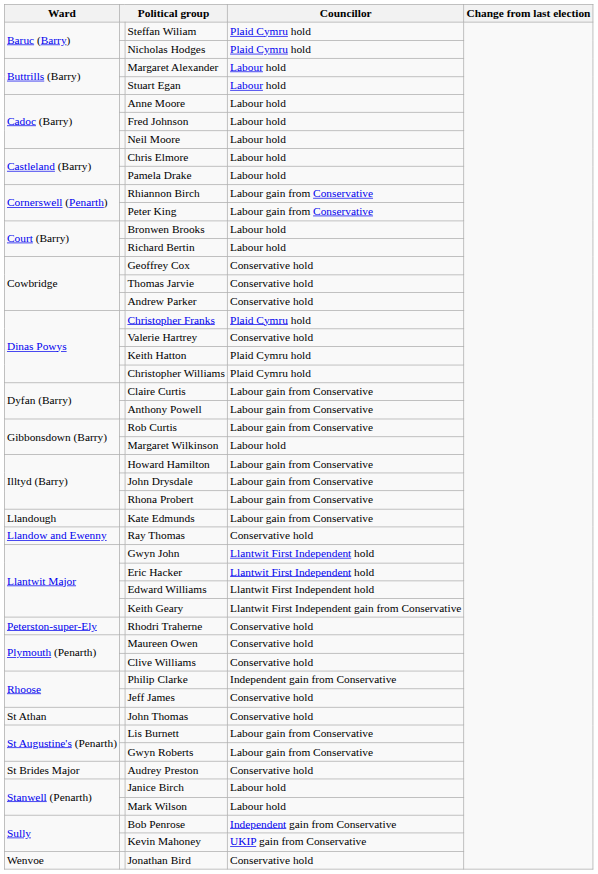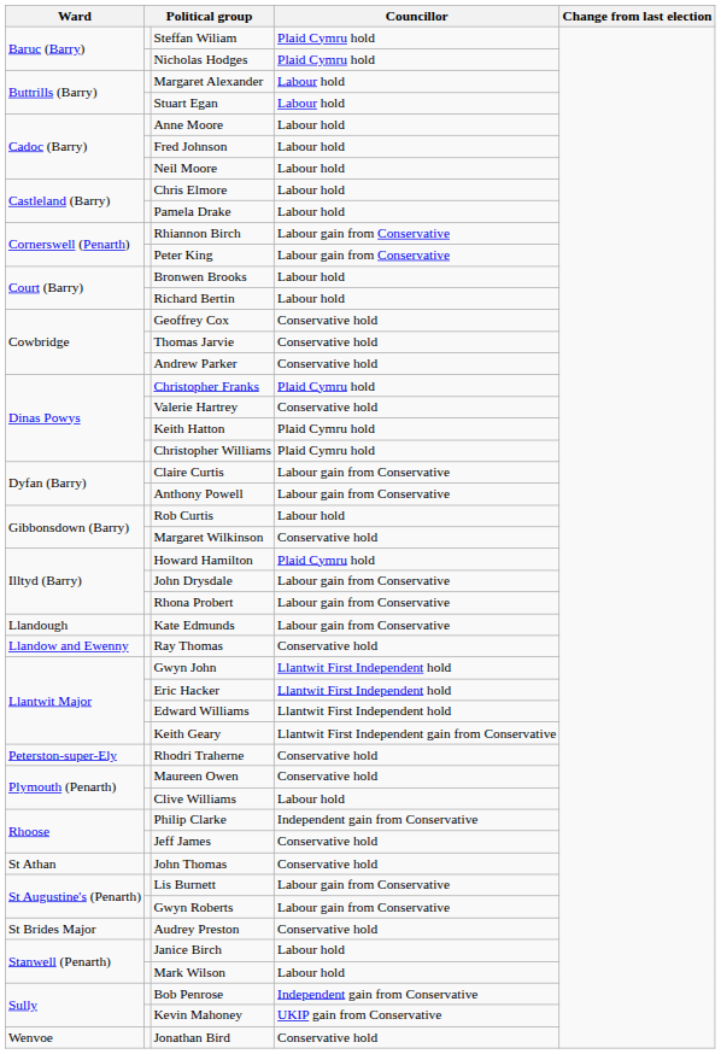Rob Curtis | Councillor: Labour gain from Conservative -> Labour hold
Margaret Wilkinson | Councillor: Labour hold -> Conservative hold
Howard Hamilton | Councillor: Labour gain from Conservative -> Plaid Cymru hold
Clive Williams | Councillor: Conservative hold -> Labour hold
